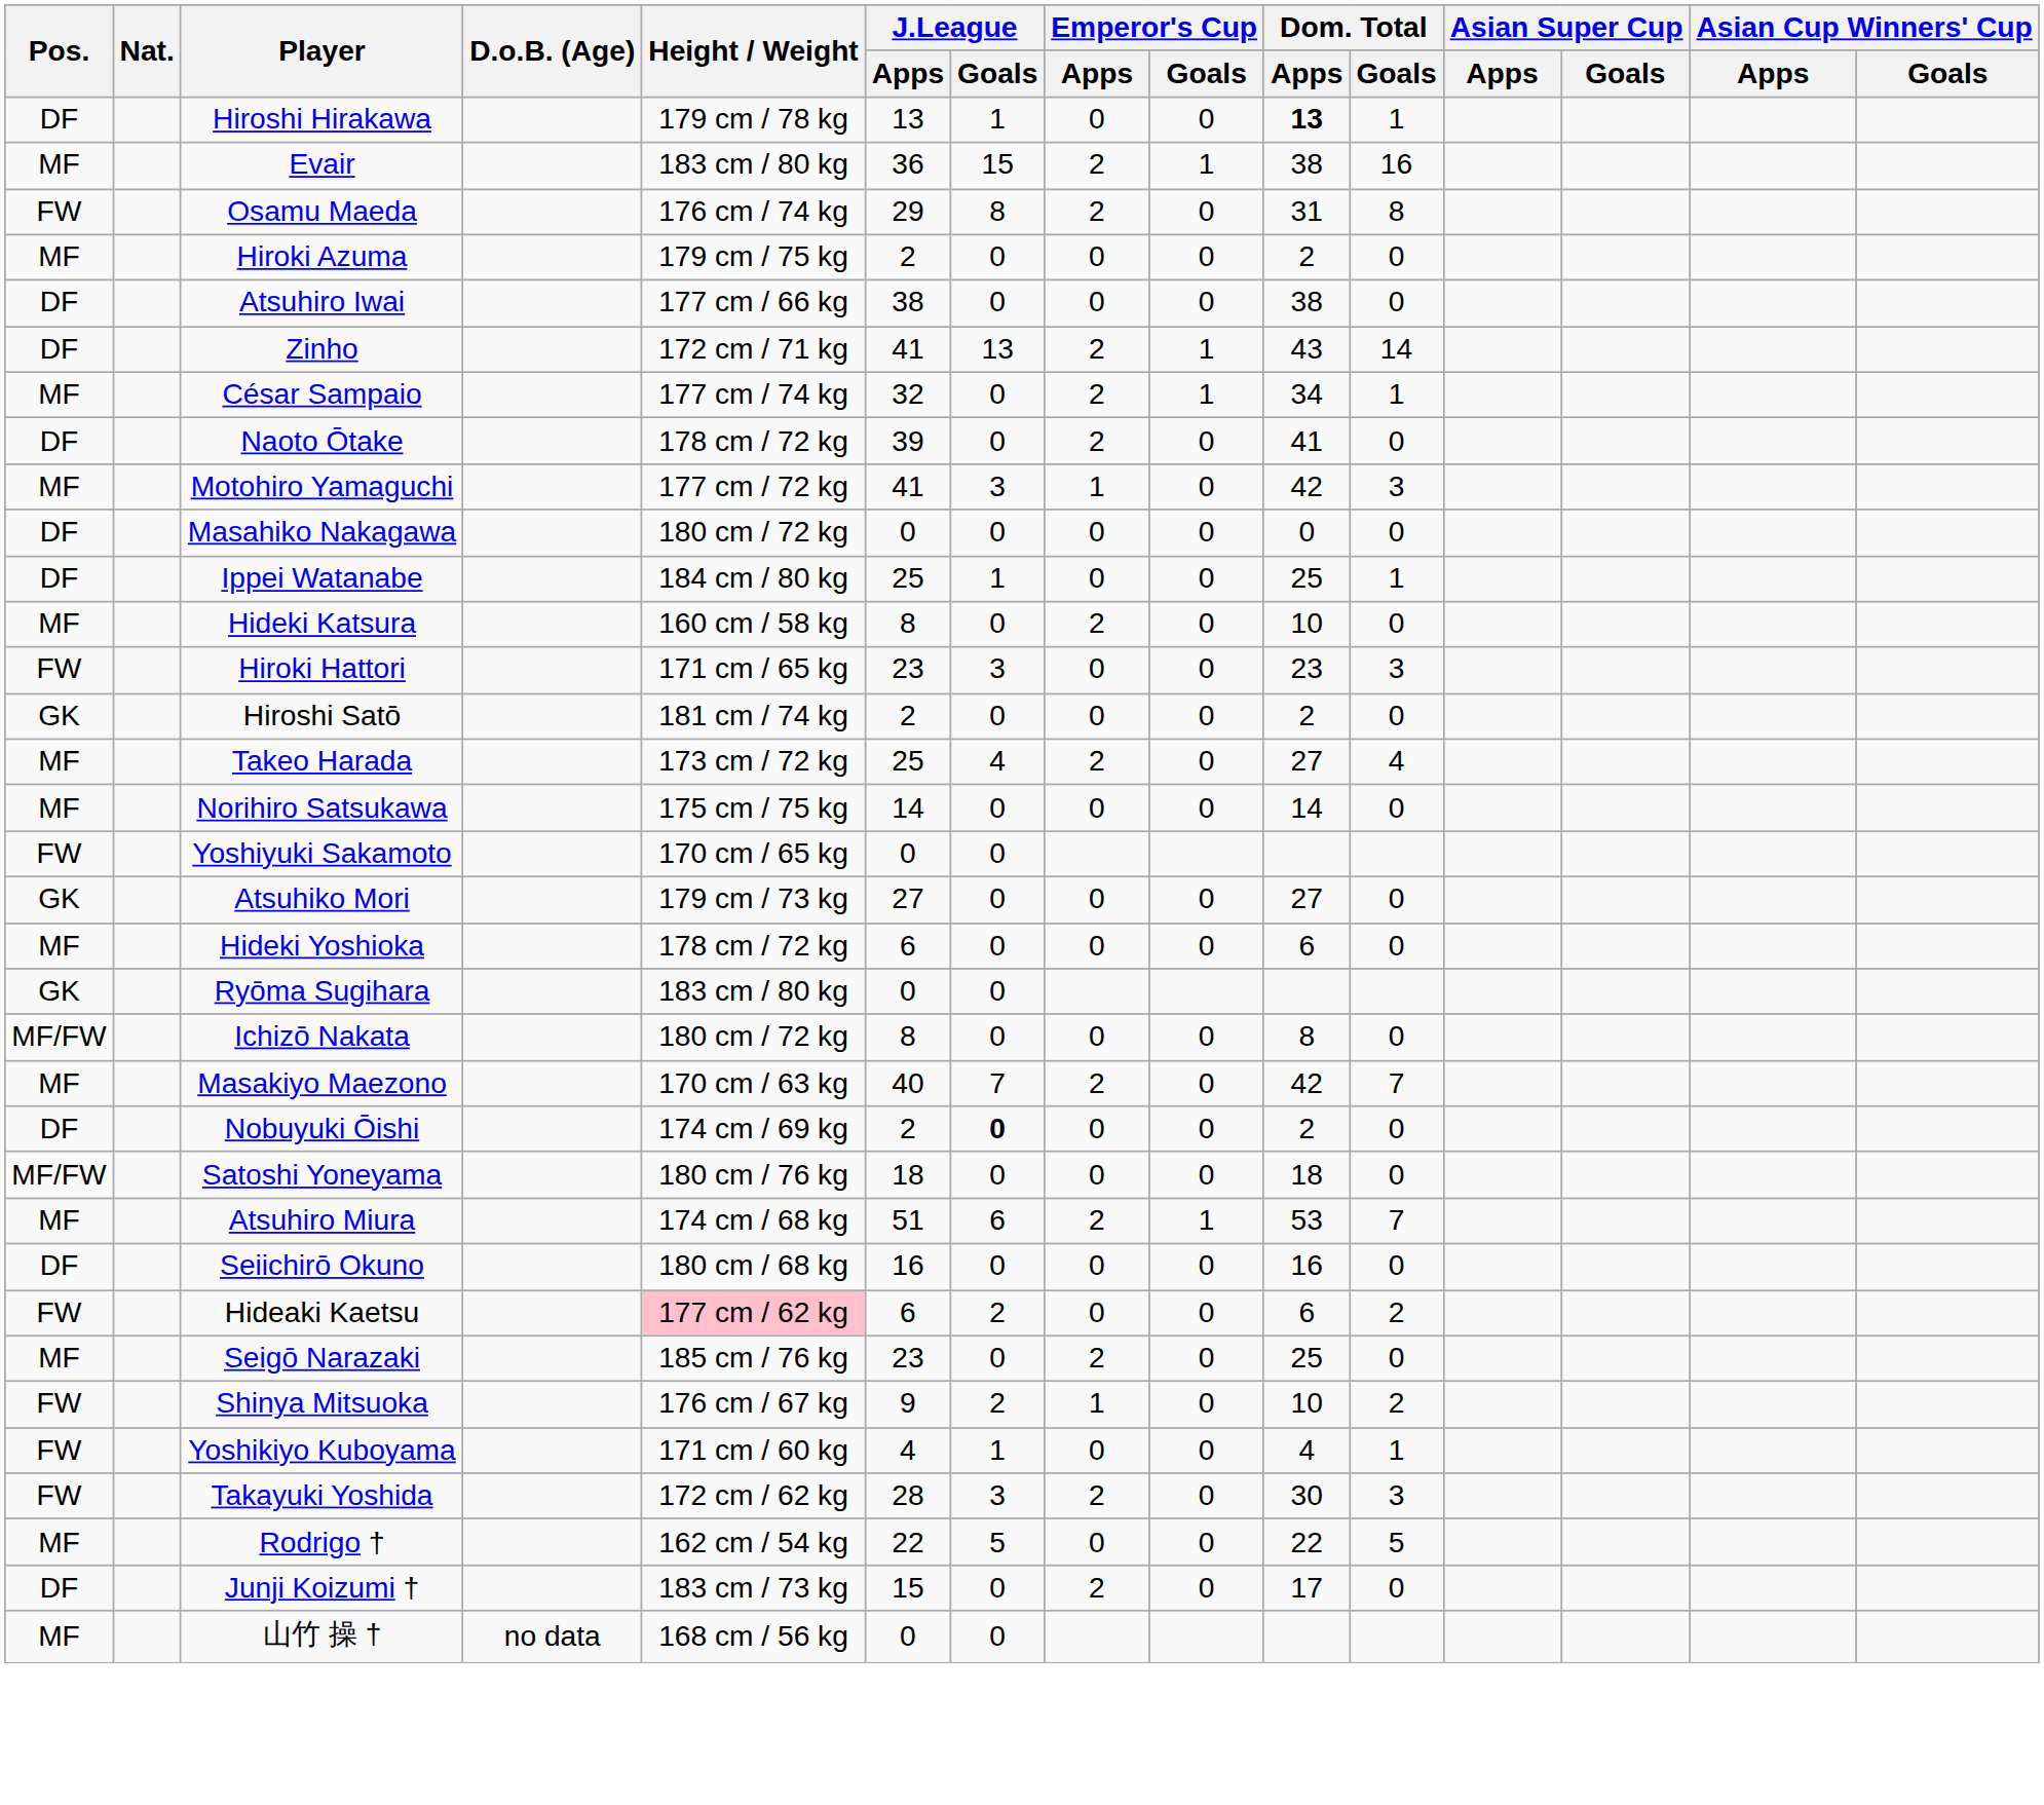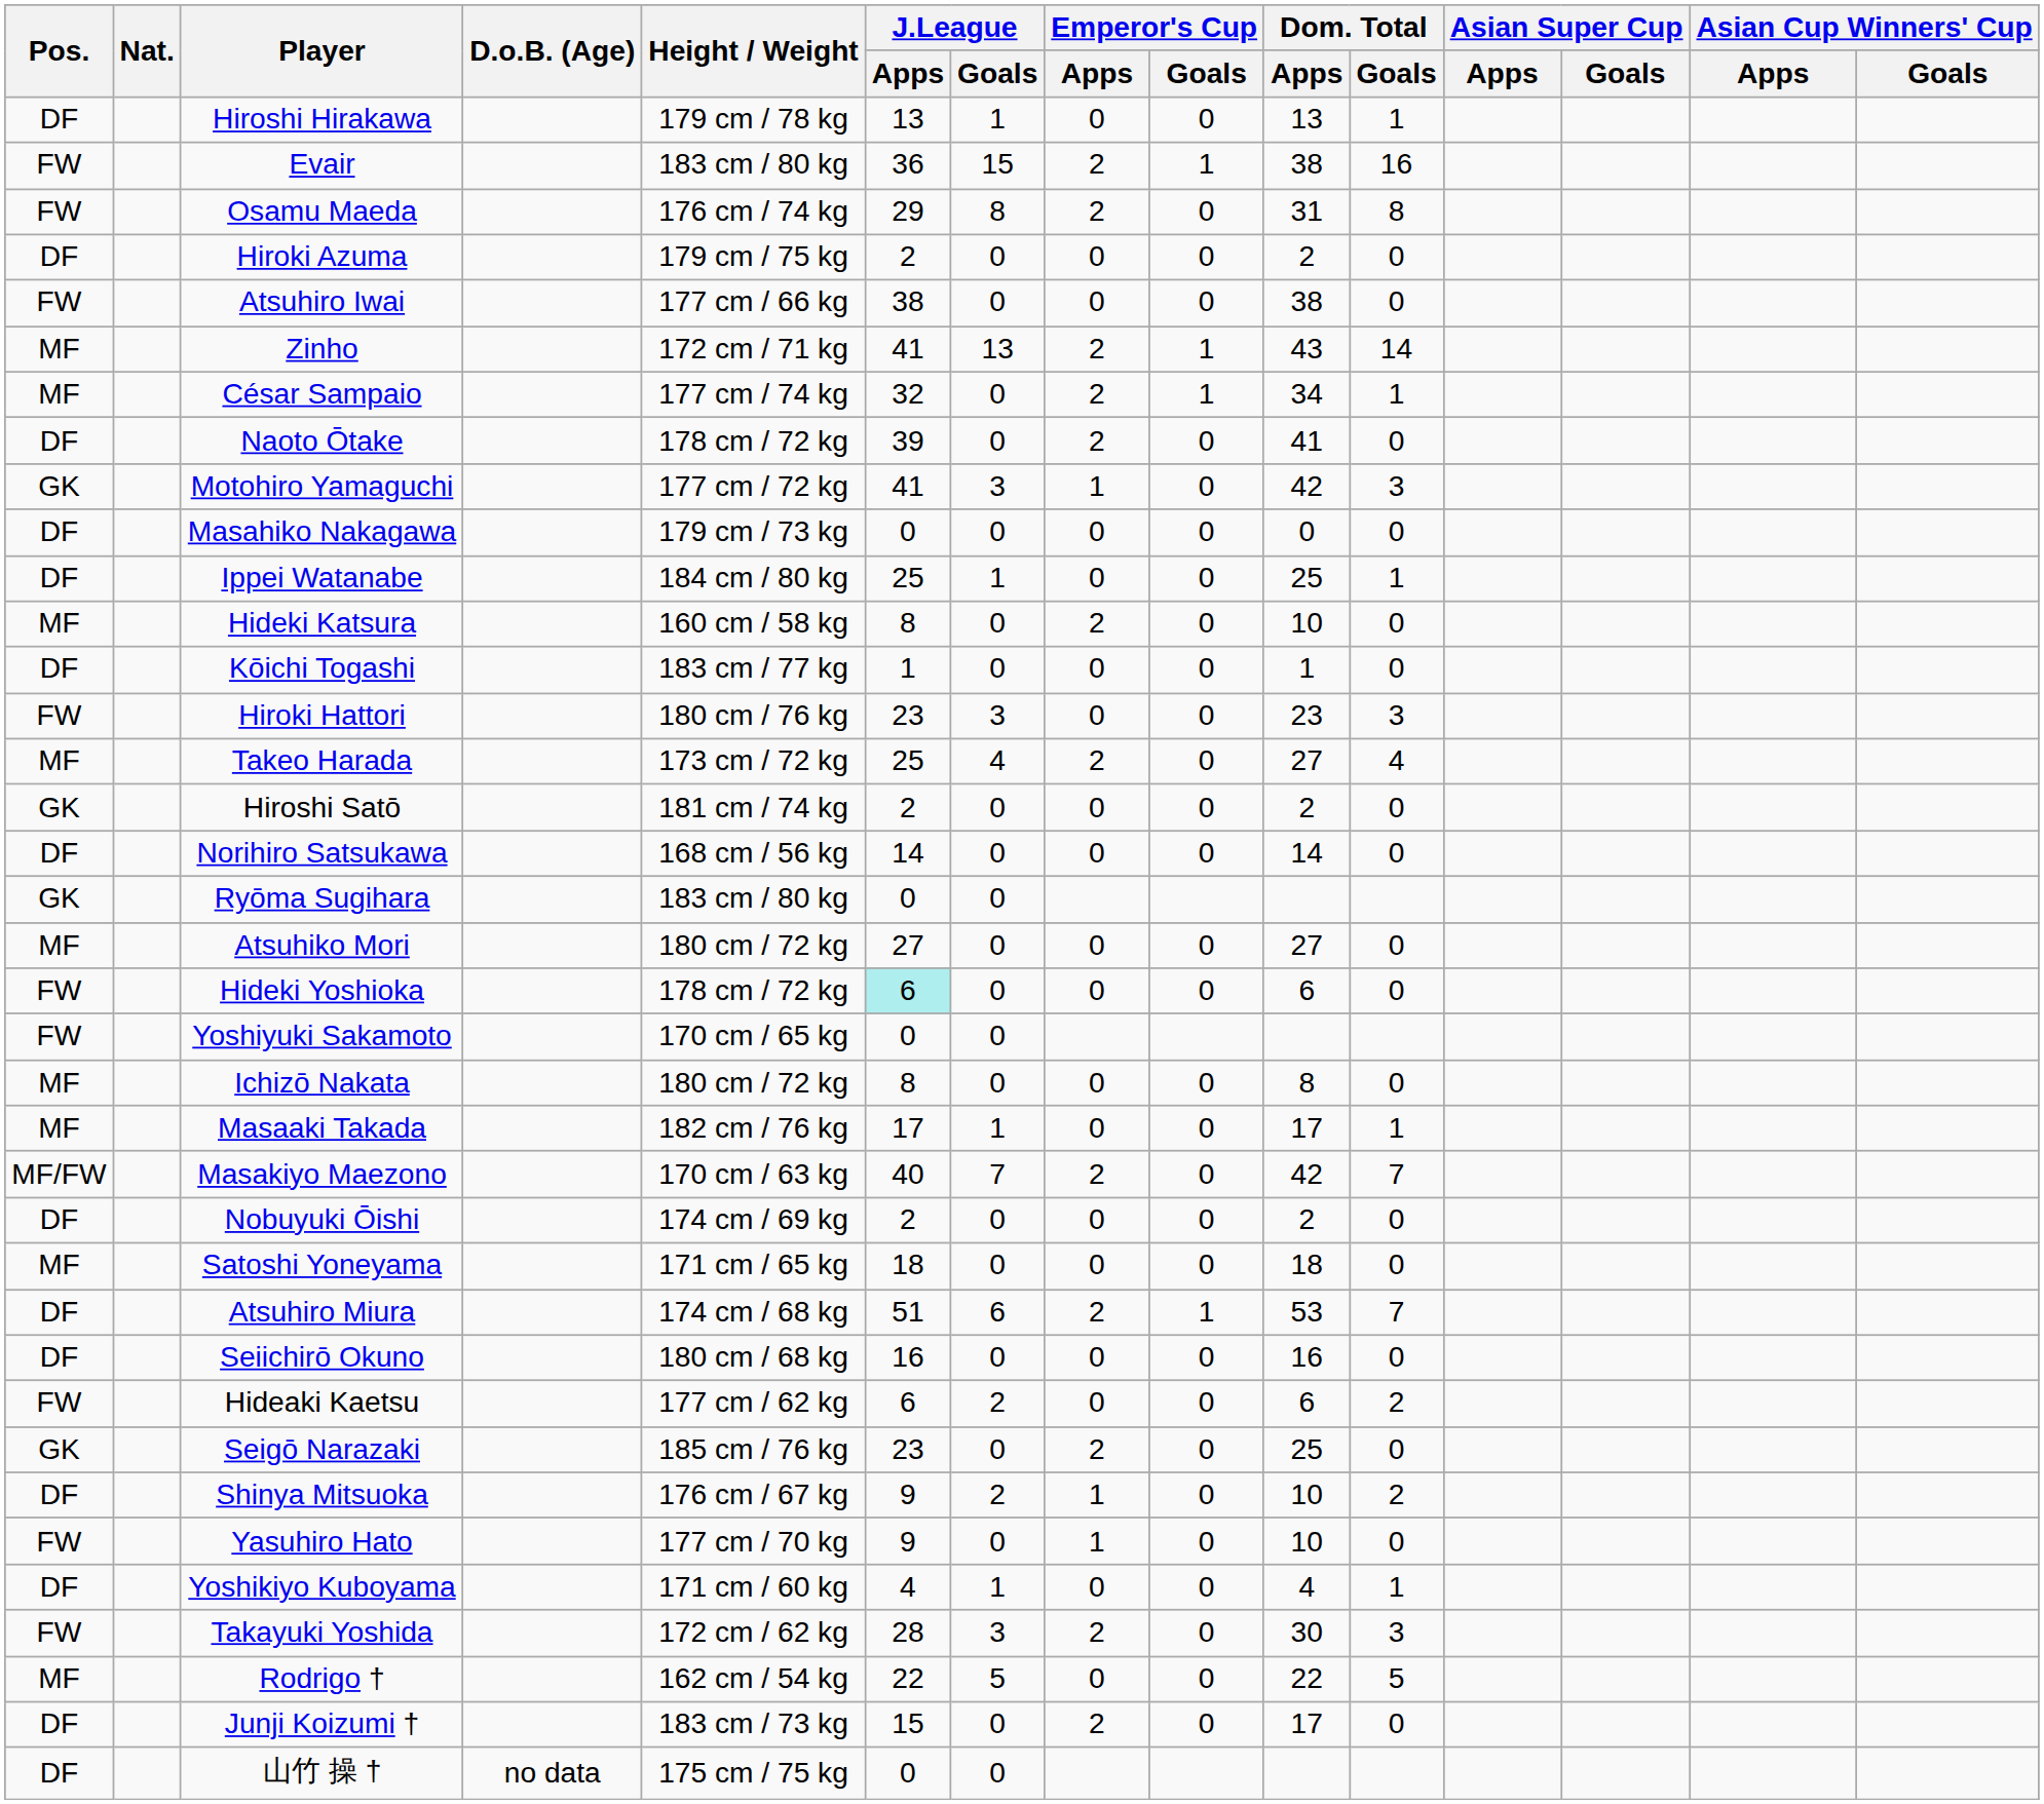Hiroshi Hirakawa | Dom. Total / Apps: bold -> normal
Evair | Pos.: MF -> FW
Hiroki Azuma | Pos.: MF -> DF
Atsuhiro Iwai | Pos.: DF -> FW
Zinho | Pos.: DF -> MF
Motohiro Yamaguchi | Pos.: MF -> GK
Masahiko Nakagawa | Height / Weight: 180 cm / 72 kg -> 179 cm / 73 kg
+ row: DF | Kōichi Togashi | 183 cm / 77 kg | 1 | 0 | 0 | 0 | 1 | 0
Hiroki Hattori | Height / Weight: 171 cm / 65 kg -> 180 cm / 76 kg
rows swapped: Takeo Harada <-> Hiroshi Satō
Norihiro Satsukawa | Pos.: MF -> DF
Norihiro Satsukawa | Height / Weight: 175 cm / 75 kg -> 168 cm / 56 kg
rows swapped: Yoshiyuki Sakamoto <-> Ryōma Sugihara
Atsuhiko Mori | Pos.: GK -> MF
Atsuhiko Mori | Height / Weight: 179 cm / 73 kg -> 180 cm / 72 kg
Hideki Yoshioka | Pos.: MF -> FW
Hideki Yoshioka | J.League / Apps: no background -> paleturquoise background
Ichizō Nakata | Pos.: MF/FW -> MF
+ row: MF | Masaaki Takada | 182 cm / 76 kg | 17 | 1 | 0 | 0 | 17 | 1
Masakiyo Maezono | Pos.: MF -> MF/FW
Nobuyuki Ōishi | J.League / Goals: bold -> normal
Satoshi Yoneyama | Pos.: MF/FW -> MF
Satoshi Yoneyama | Height / Weight: 180 cm / 76 kg -> 171 cm / 65 kg
Atsuhiro Miura | Pos.: MF -> DF
Hideaki Kaetsu | Height / Weight: pink background -> no background
Seigō Narazaki | Pos.: MF -> GK
Shinya Mitsuoka | Pos.: FW -> DF
+ row: FW | Yasuhiro Hato | 177 cm / 70 kg | 9 | 0 | 1 | 0 | 10 | 0
Yoshikiyo Kuboyama | Pos.: FW -> DF
山竹 操 † | Pos.: MF -> DF
山竹 操 † | Height / Weight: 168 cm / 56 kg -> 175 cm / 75 kg
